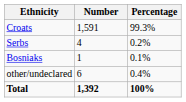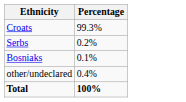- column: Number | 1,591 | 4 | 1 | 6 | 1,392
